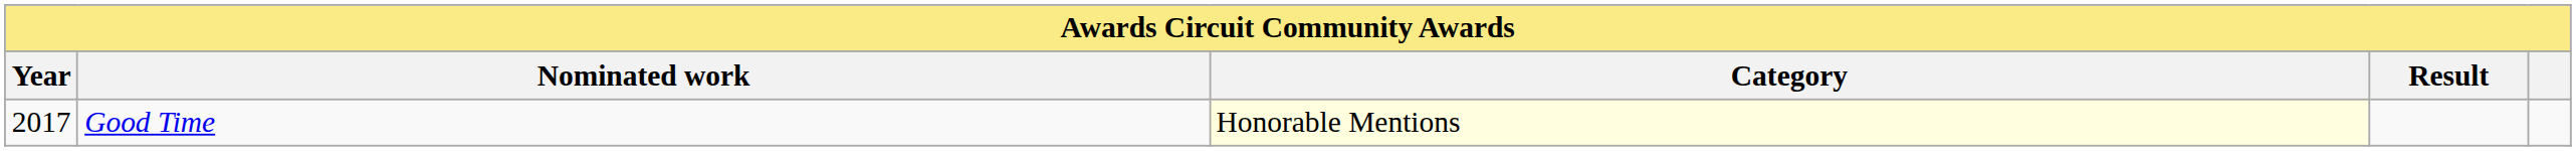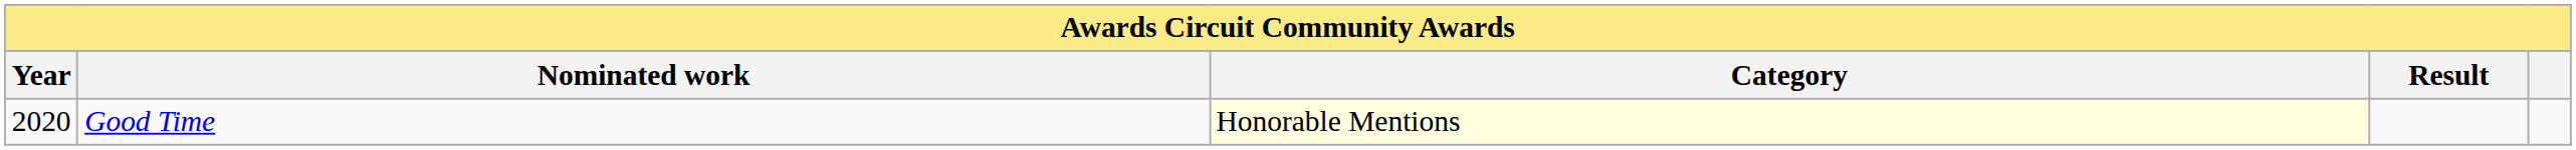Good Time | Year: 2017 -> 2020
